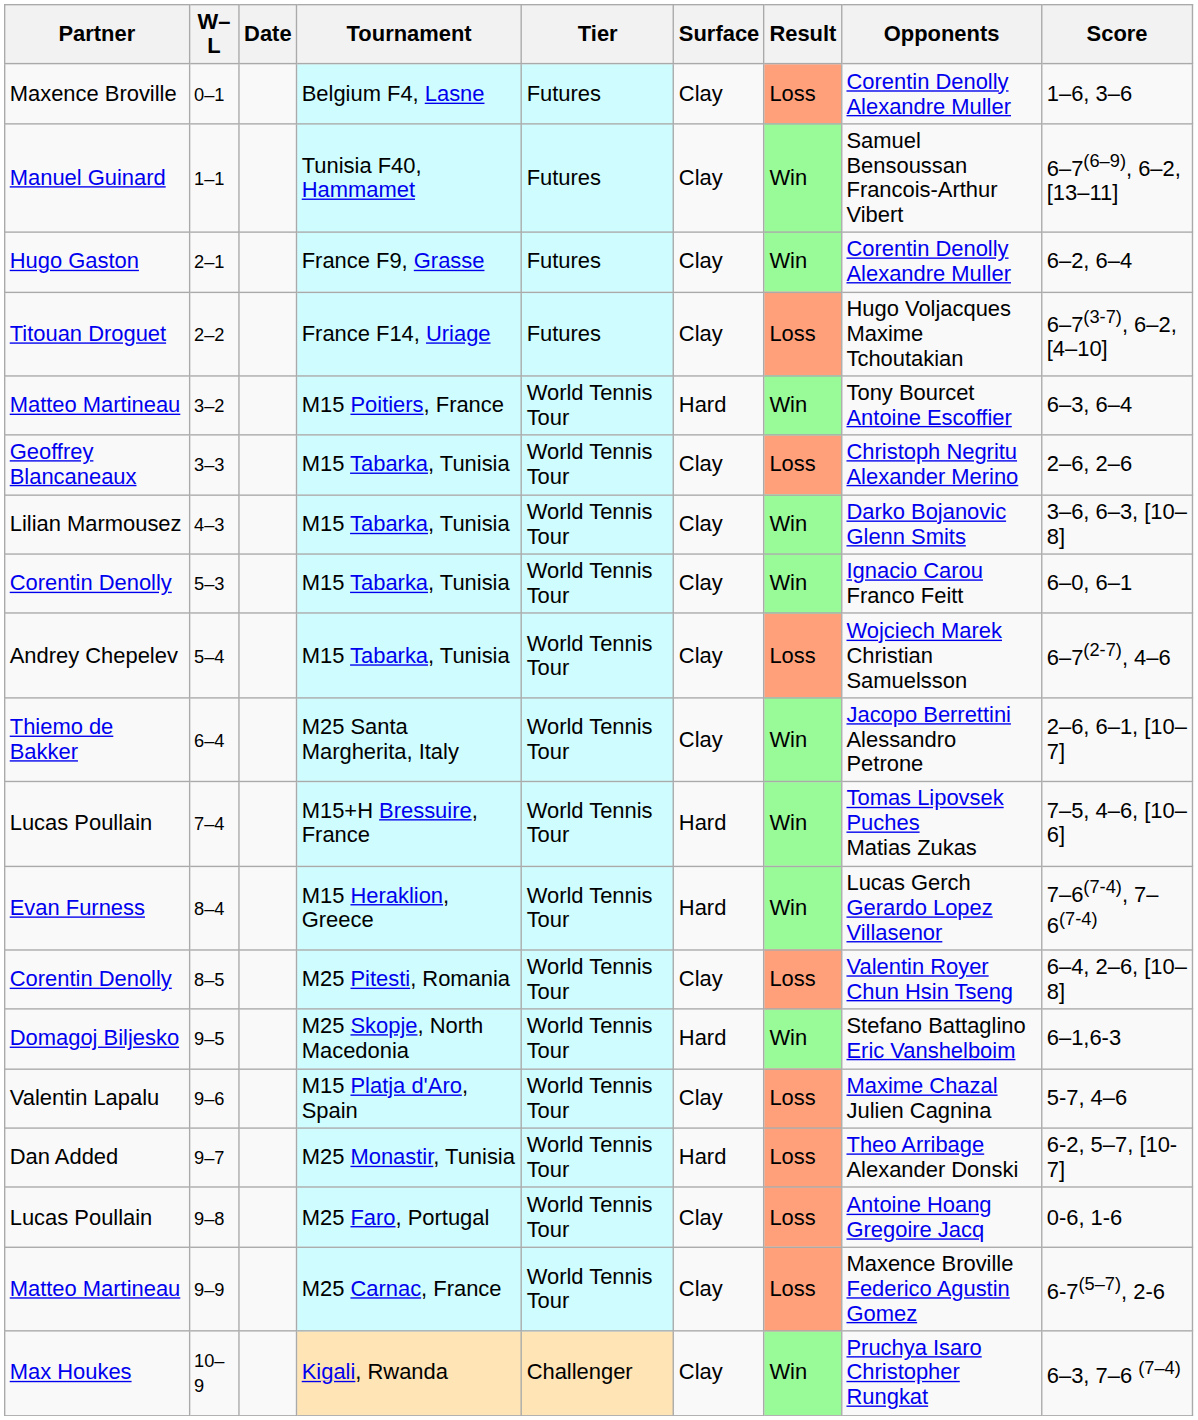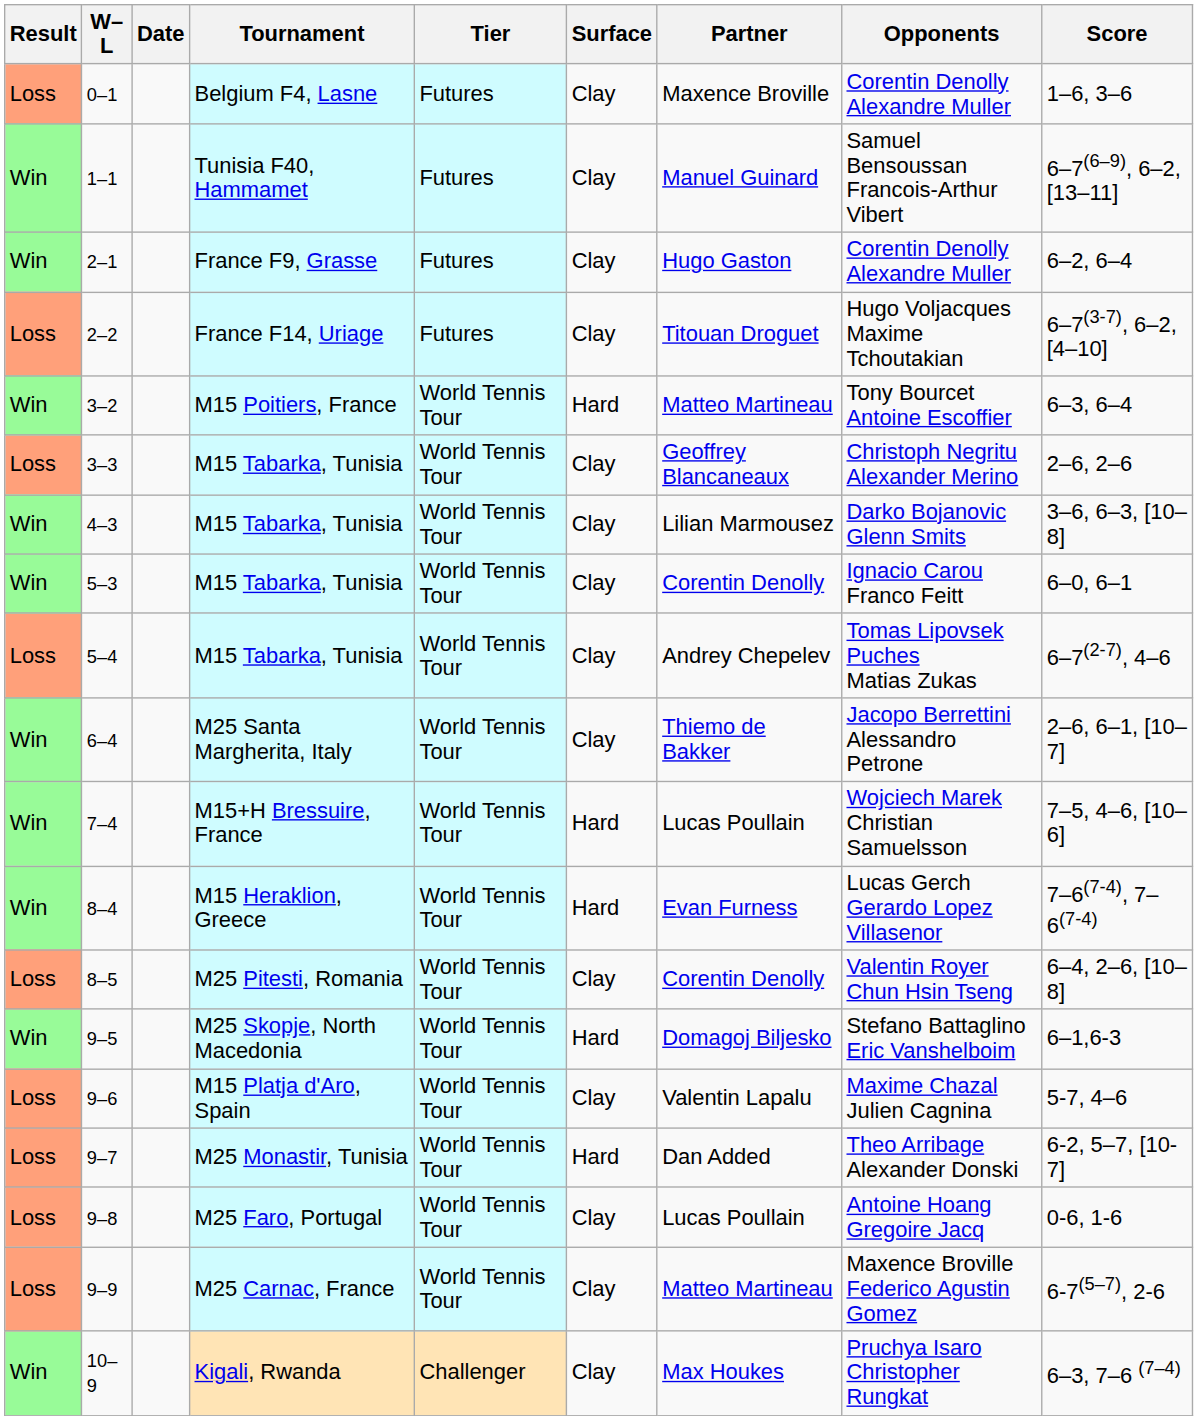columns swapped: Result <-> Partner
5–4 | Opponents: Wojciech Marek Christian Samuelsson -> Tomas Lipovsek Puches Matias Zukas
7–4 | Opponents: Tomas Lipovsek Puches Matias Zukas -> Wojciech Marek Christian Samuelsson
